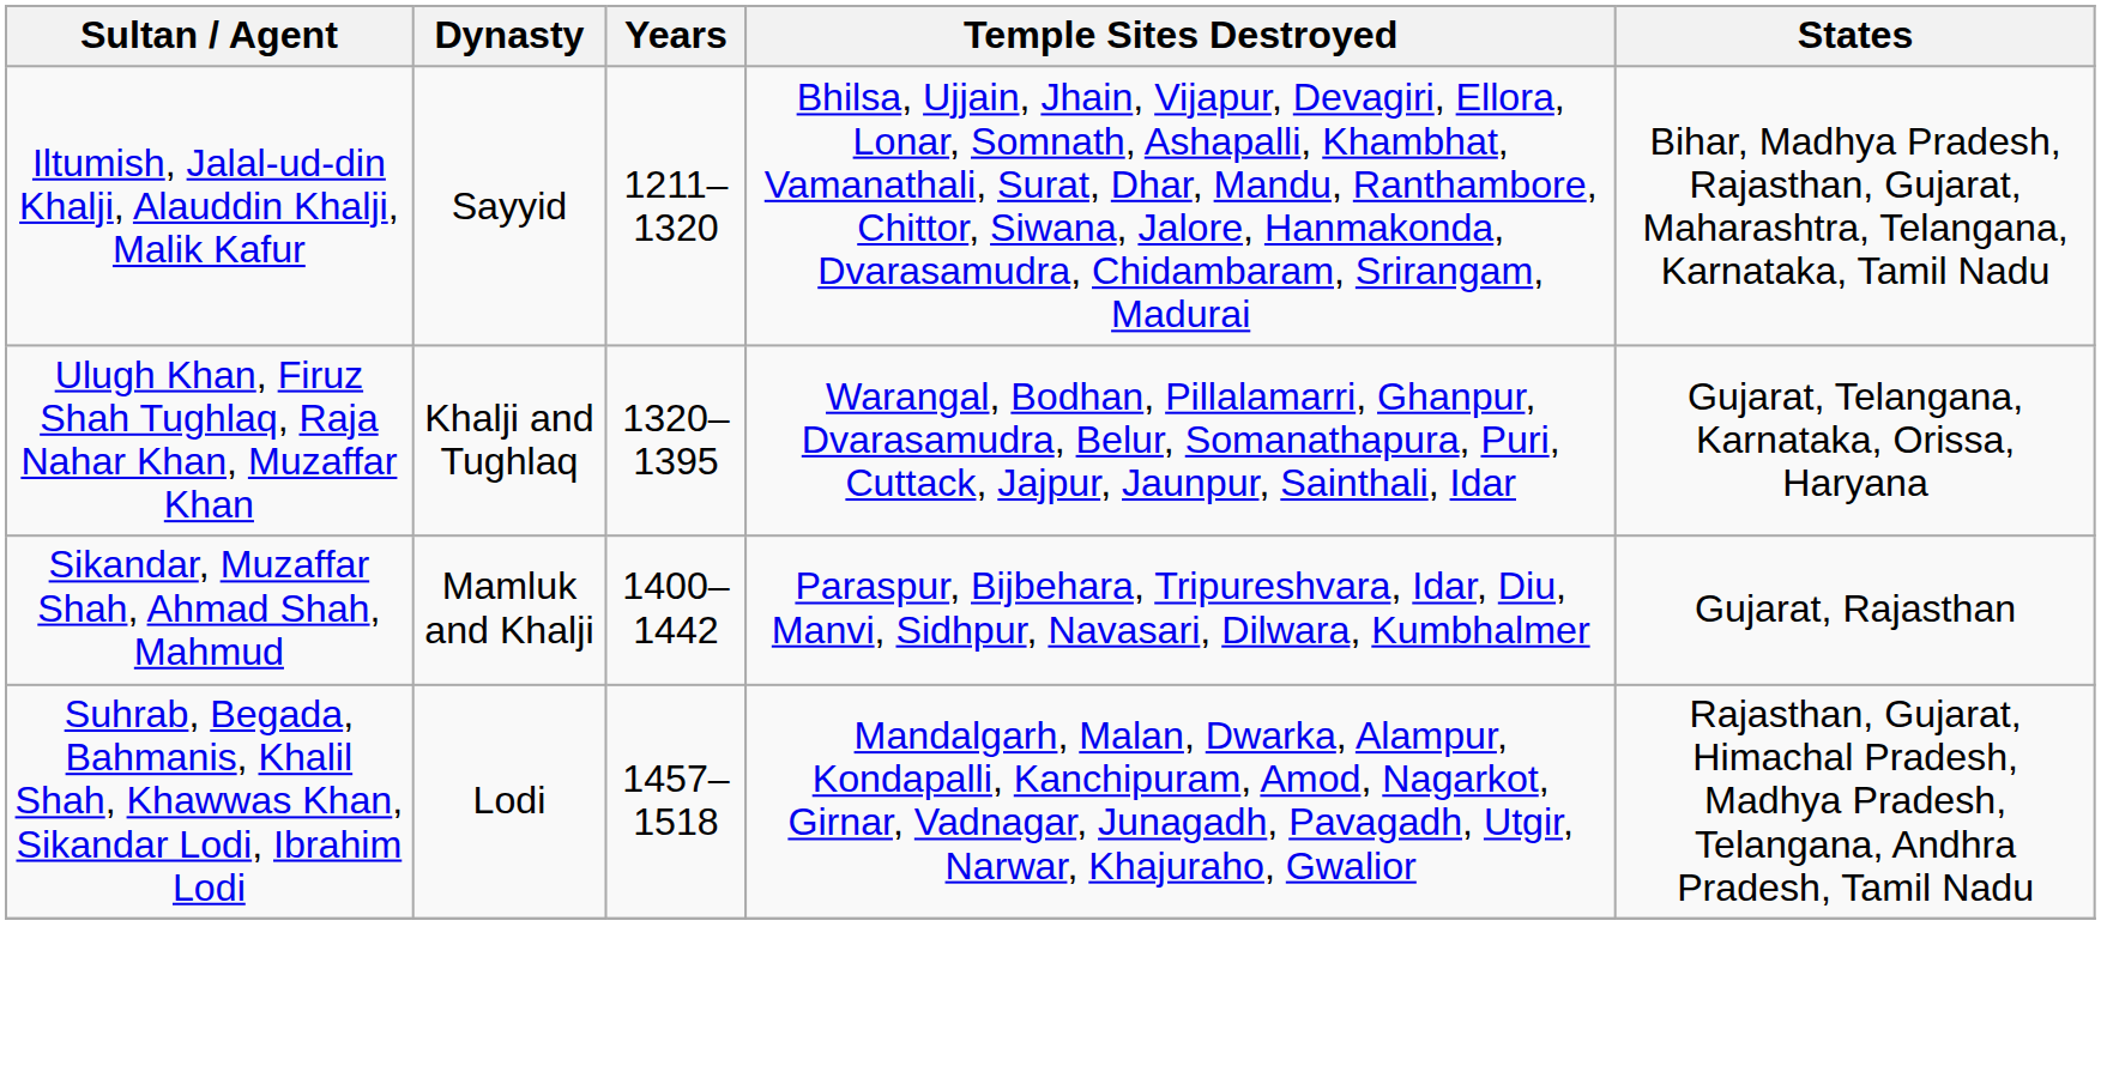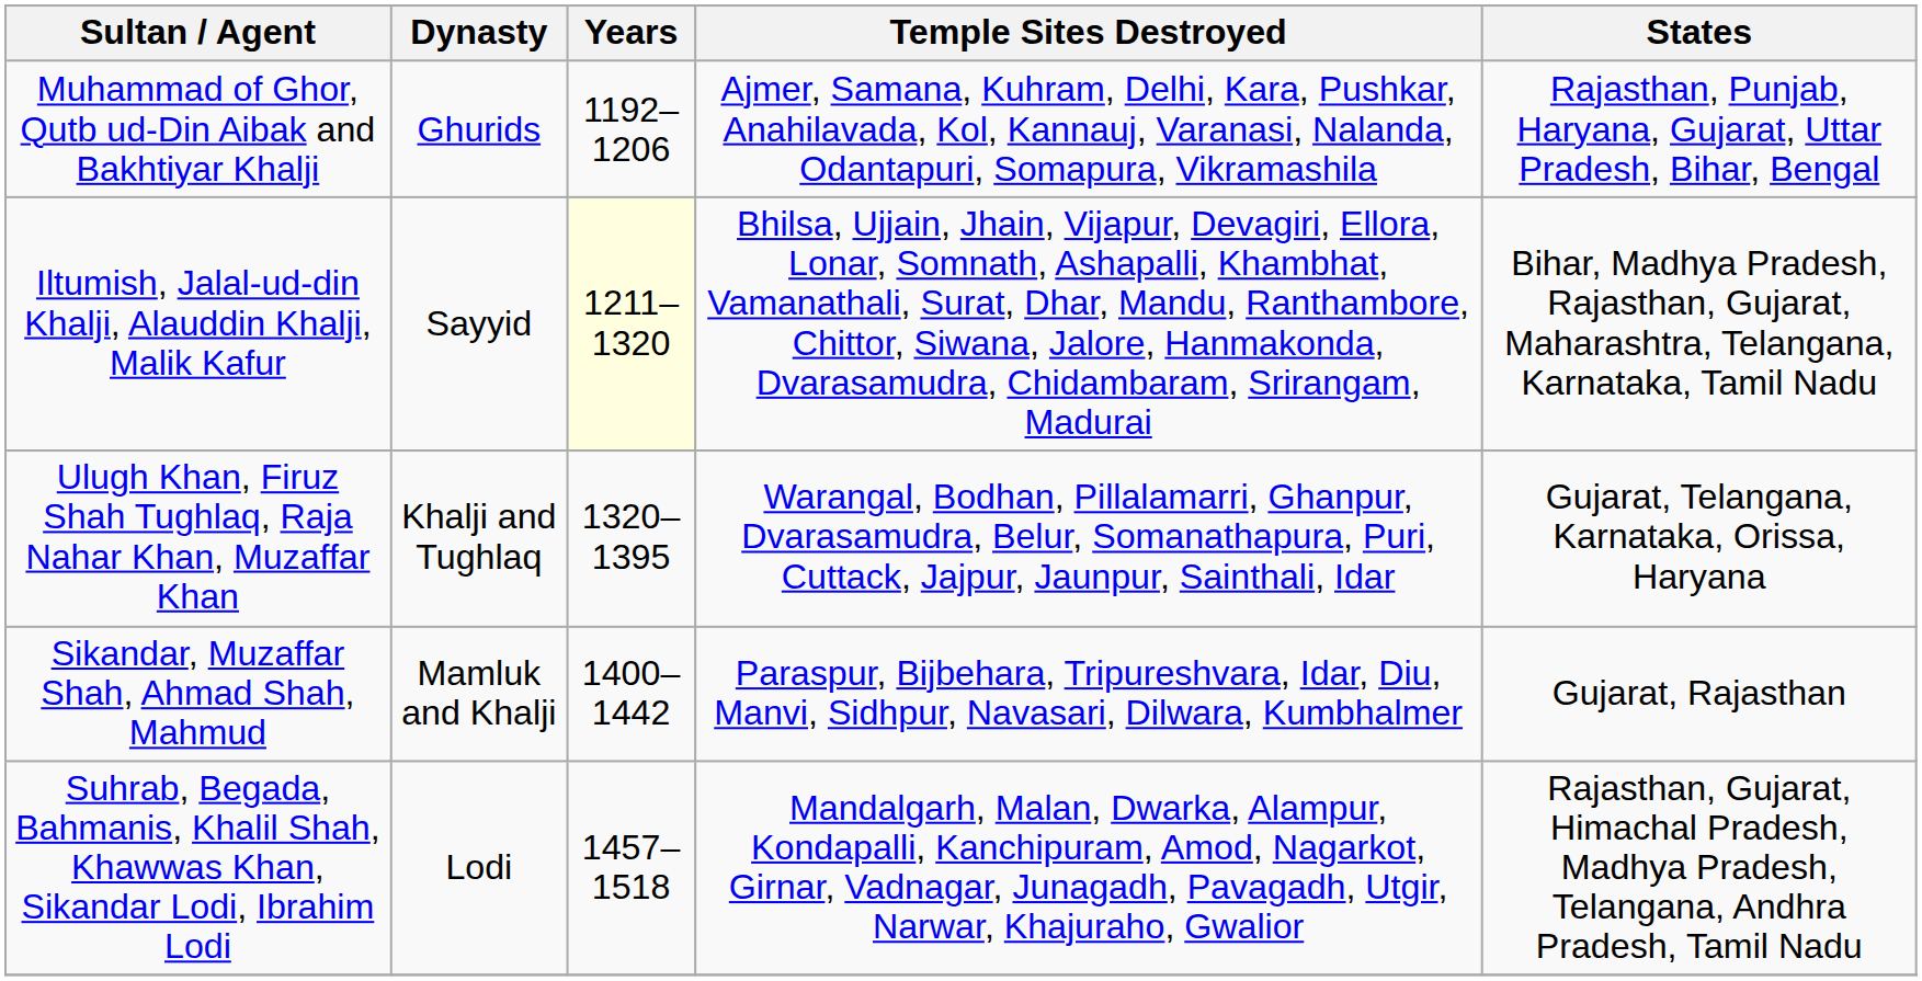+ row: Muhammad of Ghor, Qutb ud-Din Aibak and Bakhtiyar Khalji | Ghurids | 1192–1206 | Ajmer, Samana, Kuhram, Delhi, Kara, Pushkar, Anahilavada, Kol, Kannauj, Varanasi, Nalanda, Odantapuri, Somapura, Vikramashila | Rajasthan, Punjab, Haryana, Gujarat, Uttar Pradesh, Bihar, Bengal
Iltumish, Jalal-ud-din Khalji, Alauddin Khalji, Malik Kafur | Years: no background -> lightyellow background
